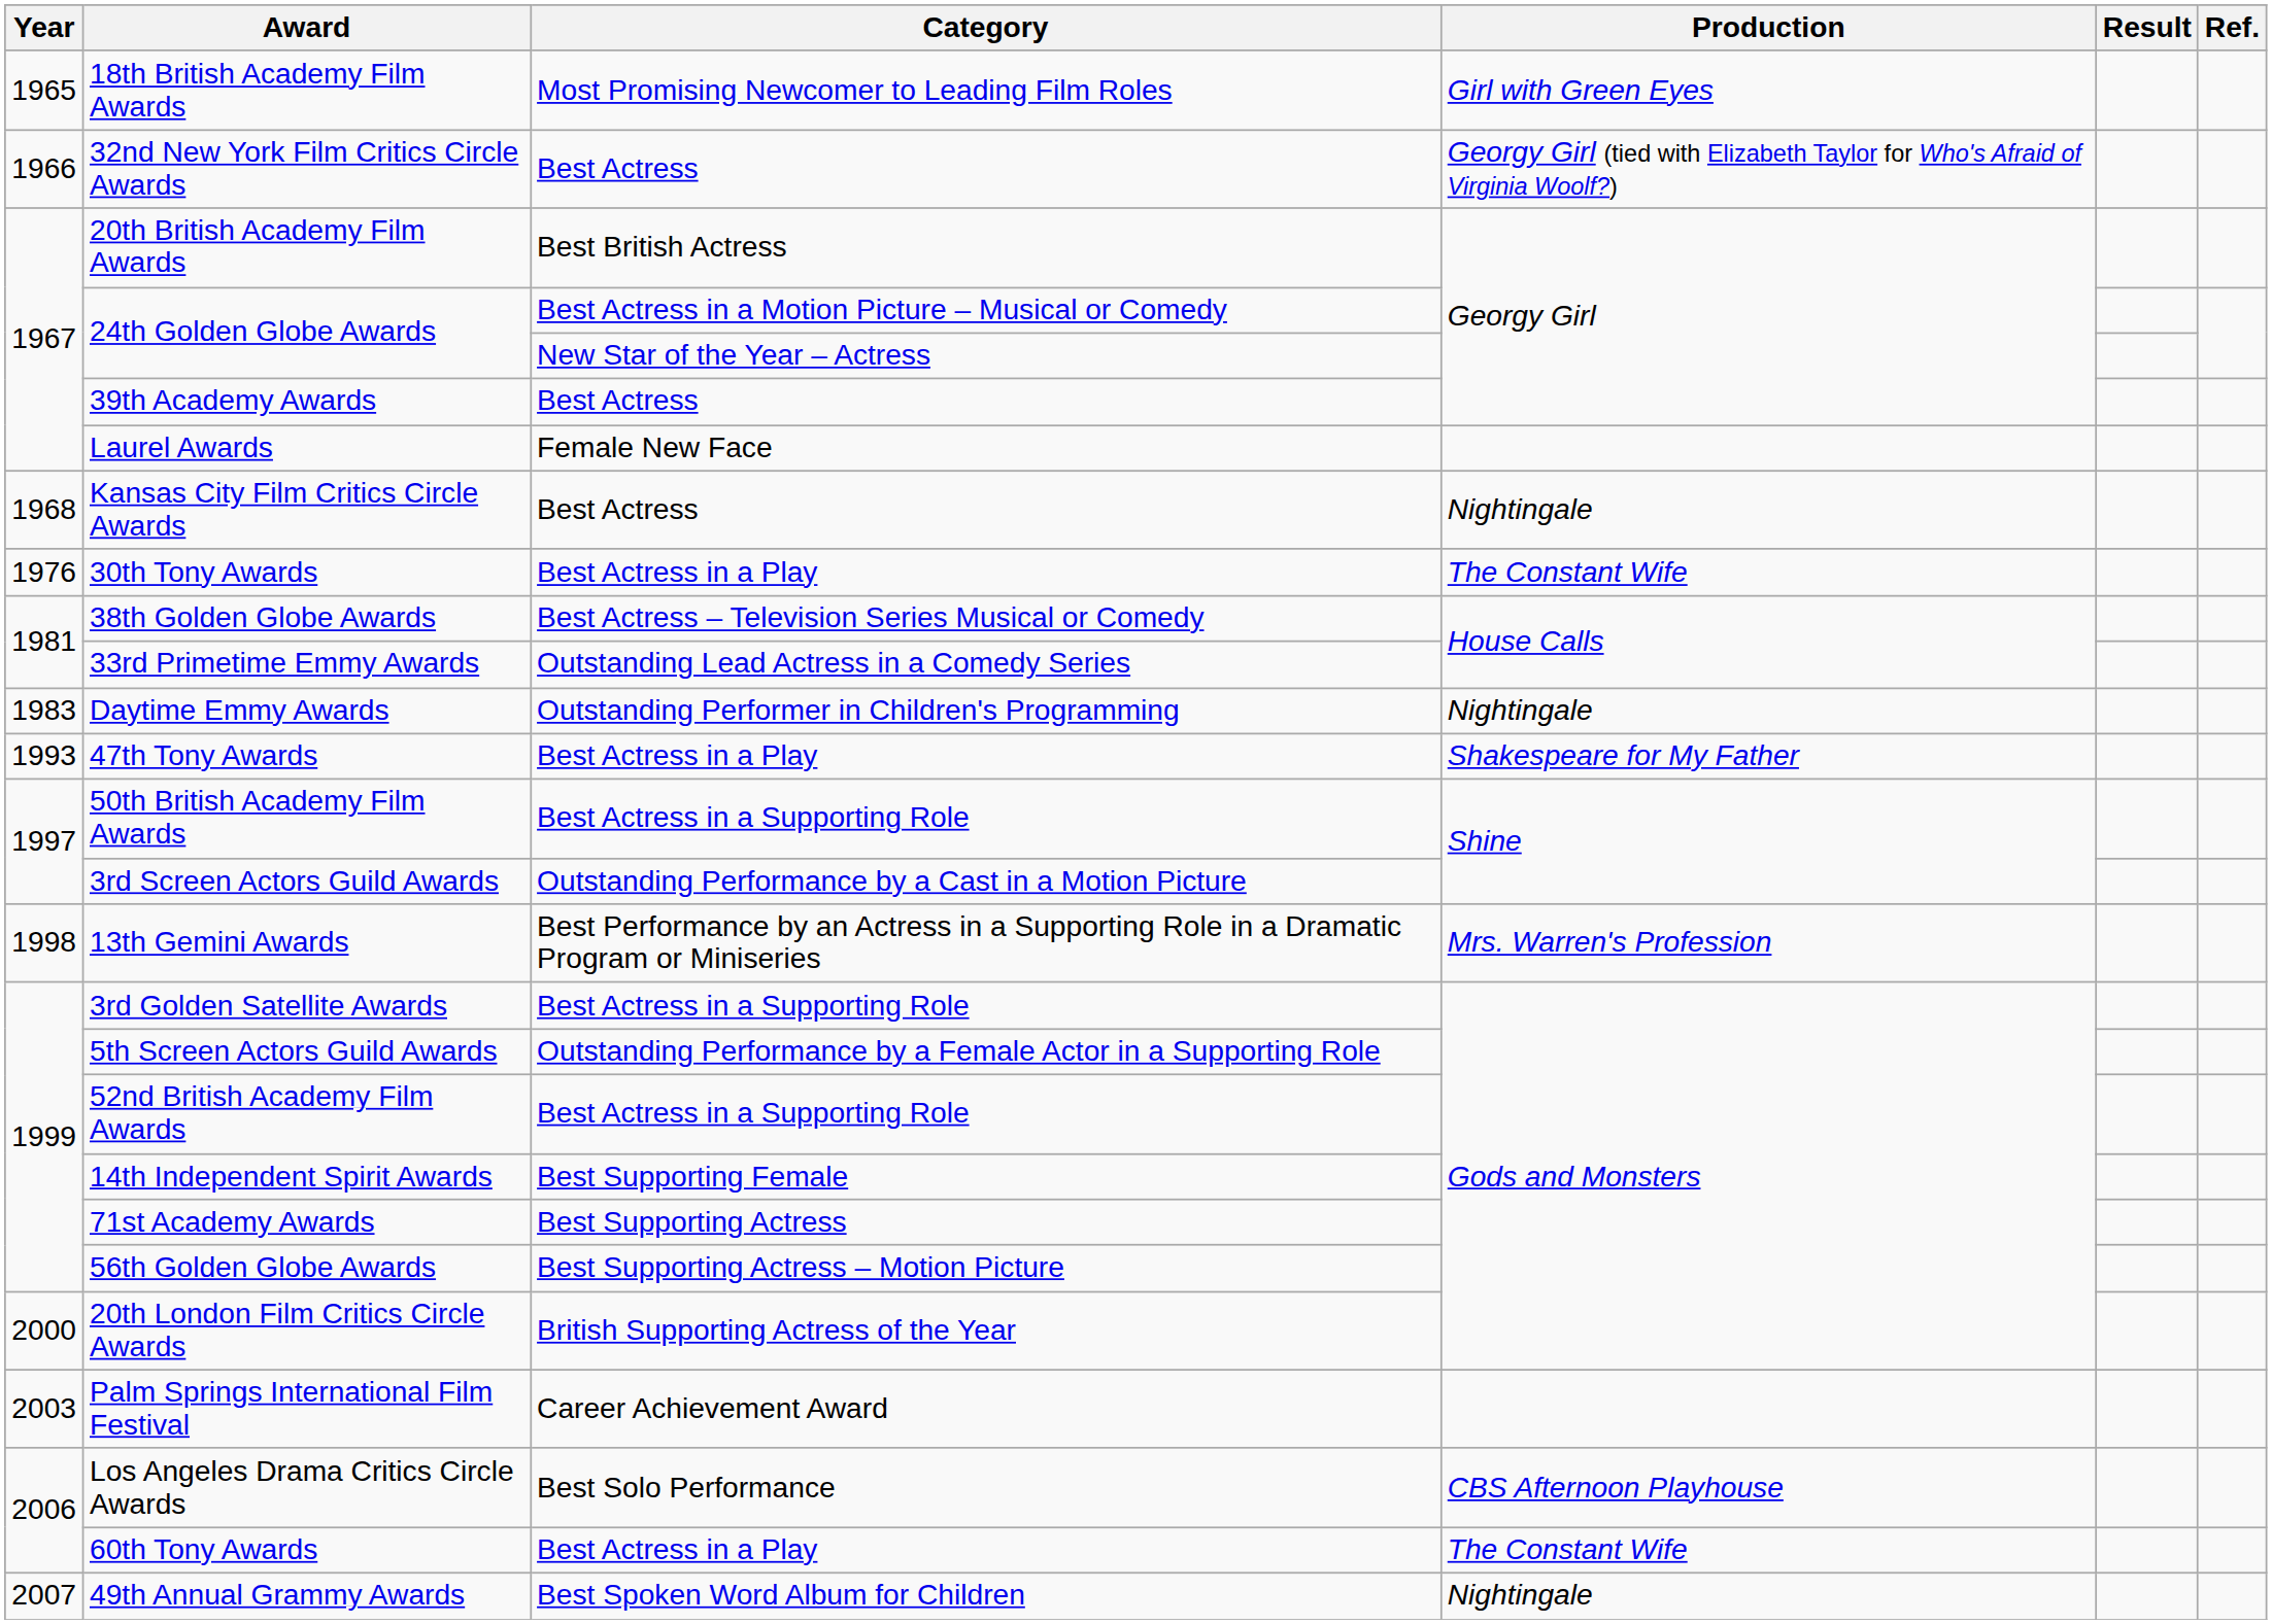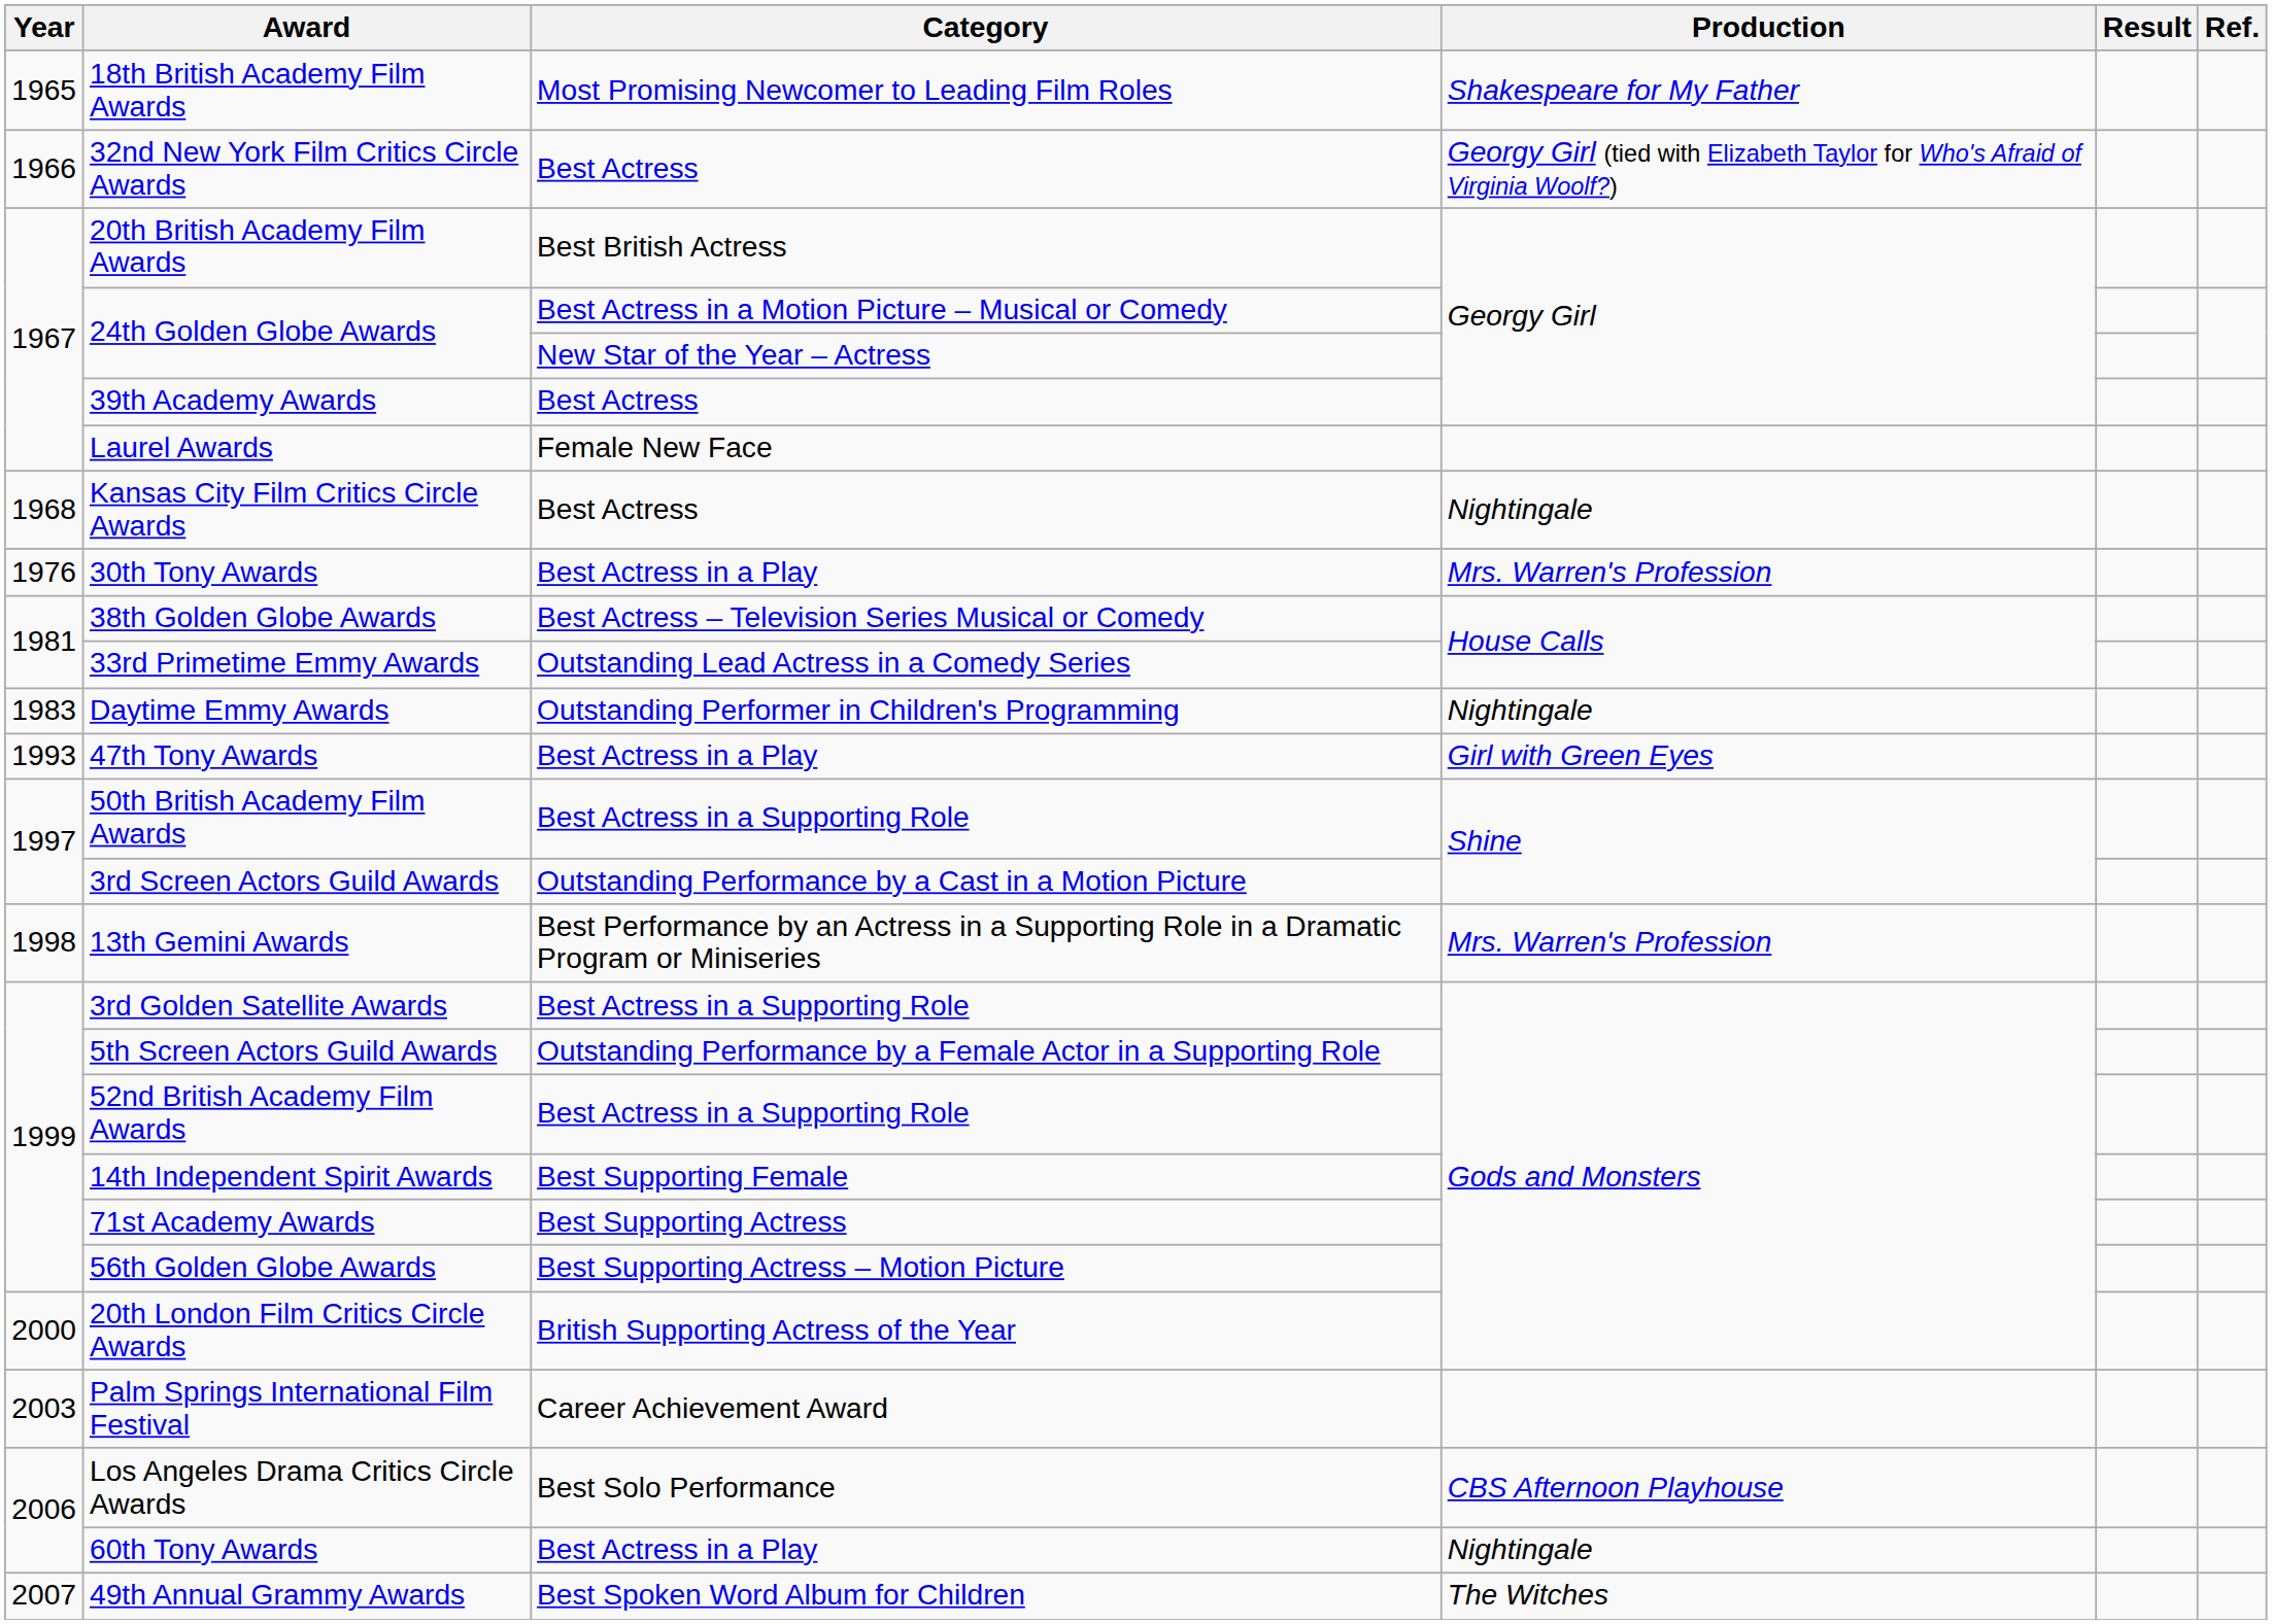18th British Academy Film Awards | Production: Girl with Green Eyes -> Shakespeare for My Father
30th Tony Awards | Production: The Constant Wife -> Mrs. Warren's Profession
47th Tony Awards | Production: Shakespeare for My Father -> Girl with Green Eyes
60th Tony Awards | Production: The Constant Wife -> Nightingale
49th Annual Grammy Awards | Production: Nightingale -> The Witches
